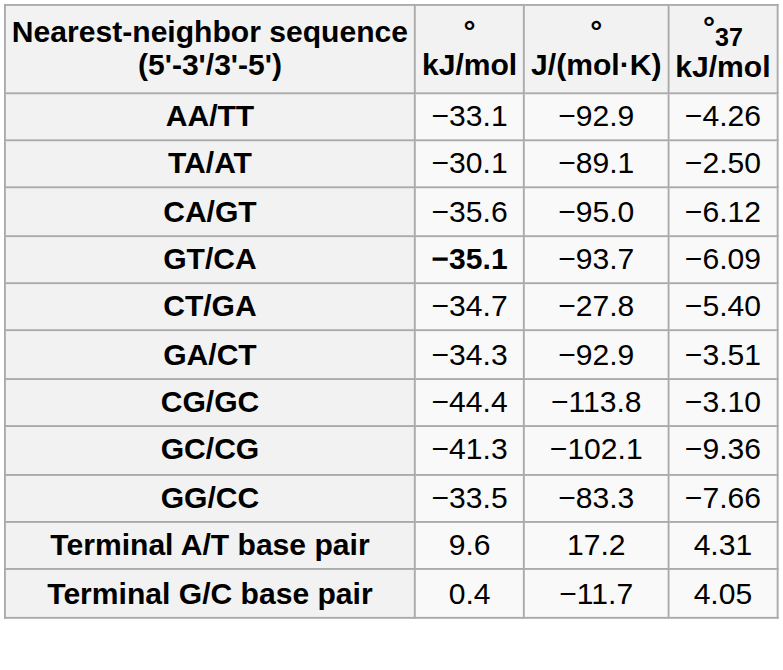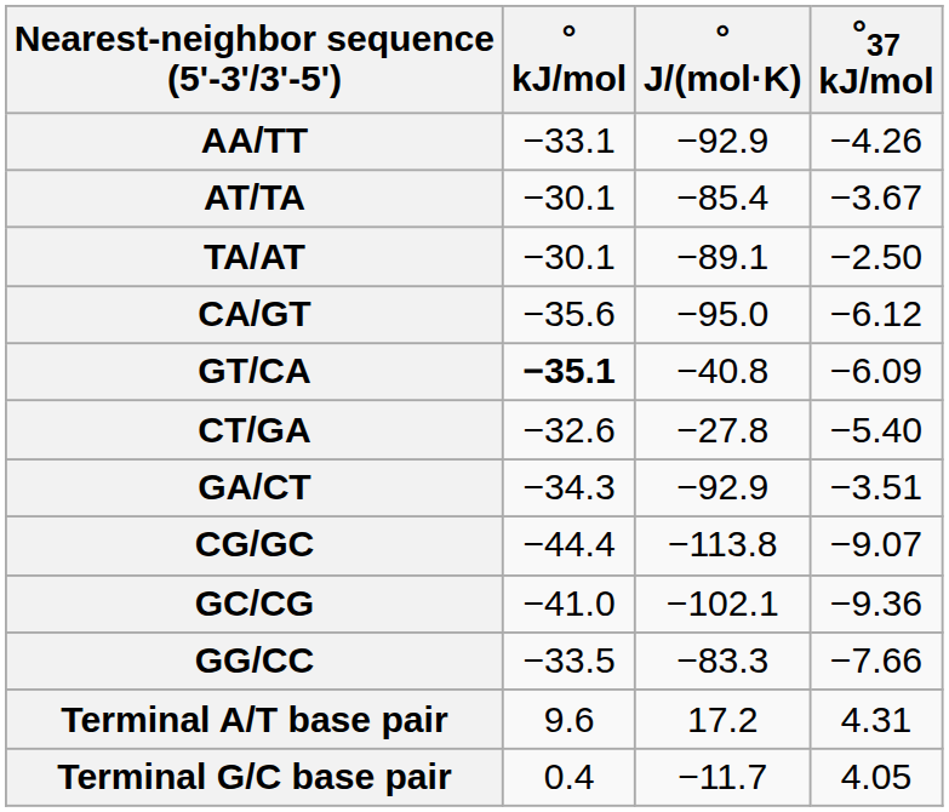+ row: AT/TA | −30.1 | −85.4 | −3.67
GT/CA | ° J/(mol·K): −93.7 -> −40.8
CT/GA | ° kJ/mol: −34.7 -> −32.6
CG/GC | °37 kJ/mol: −3.10 -> −9.07
GC/CG | ° kJ/mol: −41.3 -> −41.0
